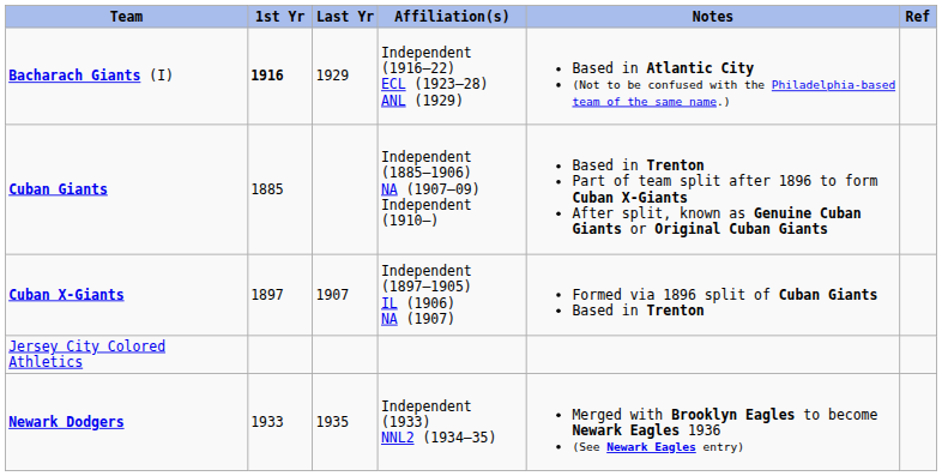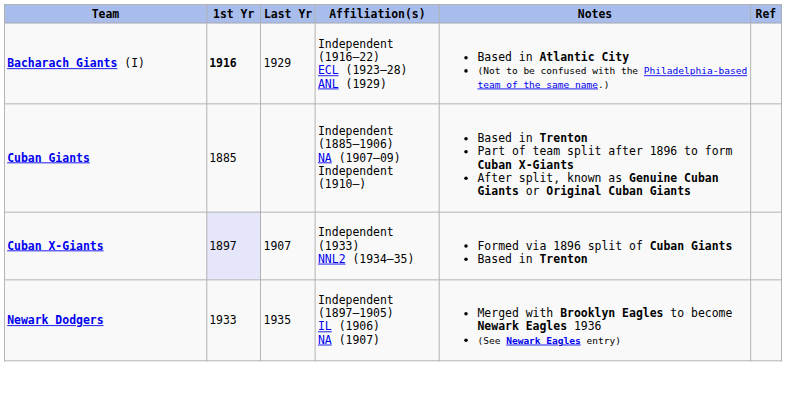Cuban X-Giants | 1st Yr: no background -> lavender background
Cuban X-Giants | Affiliation(s): Independent (1897–1905) IL (1906) NA (1907) -> Independent (1933) NNL2 (1934–35)
- row: Jersey City Colored Athletics
Newark Dodgers | Affiliation(s): Independent (1933) NNL2 (1934–35) -> Independent (1897–1905) IL (1906) NA (1907)
